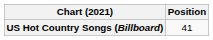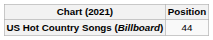US Hot Country Songs (Billboard) | Position: 41 -> 44
